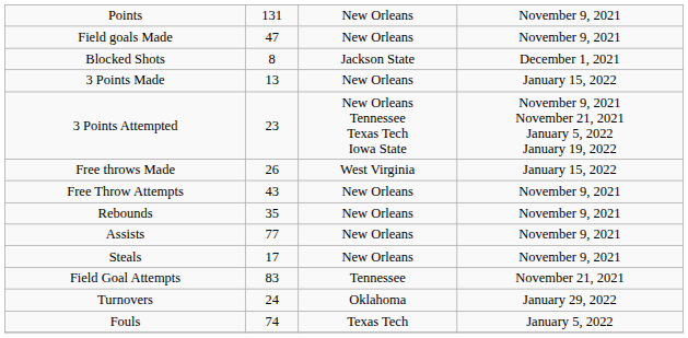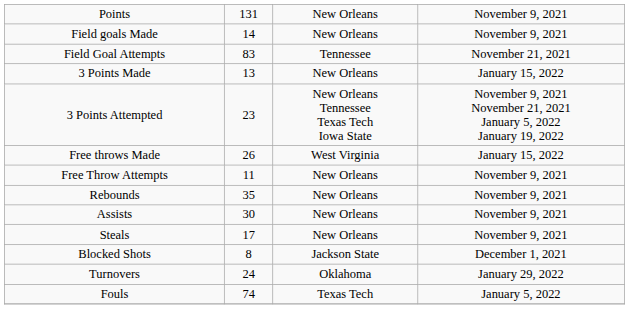Field goals Made | column 2: 47 -> 14
rows swapped: Field Goal Attempts <-> Blocked Shots
Free Throw Attempts | column 2: 43 -> 11
Assists | column 2: 77 -> 30
